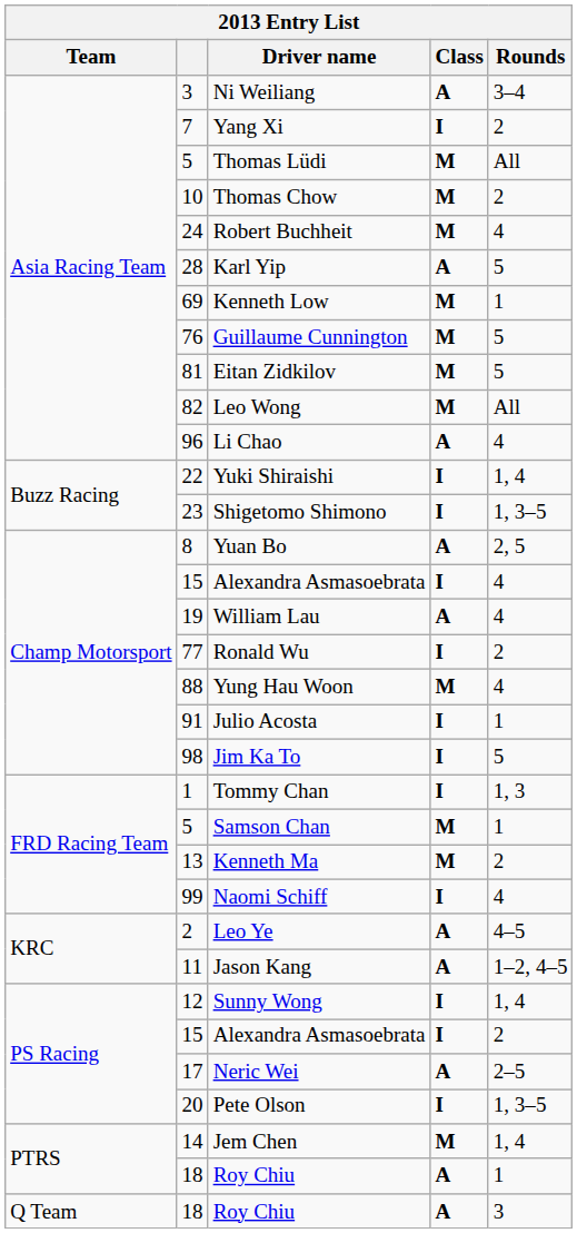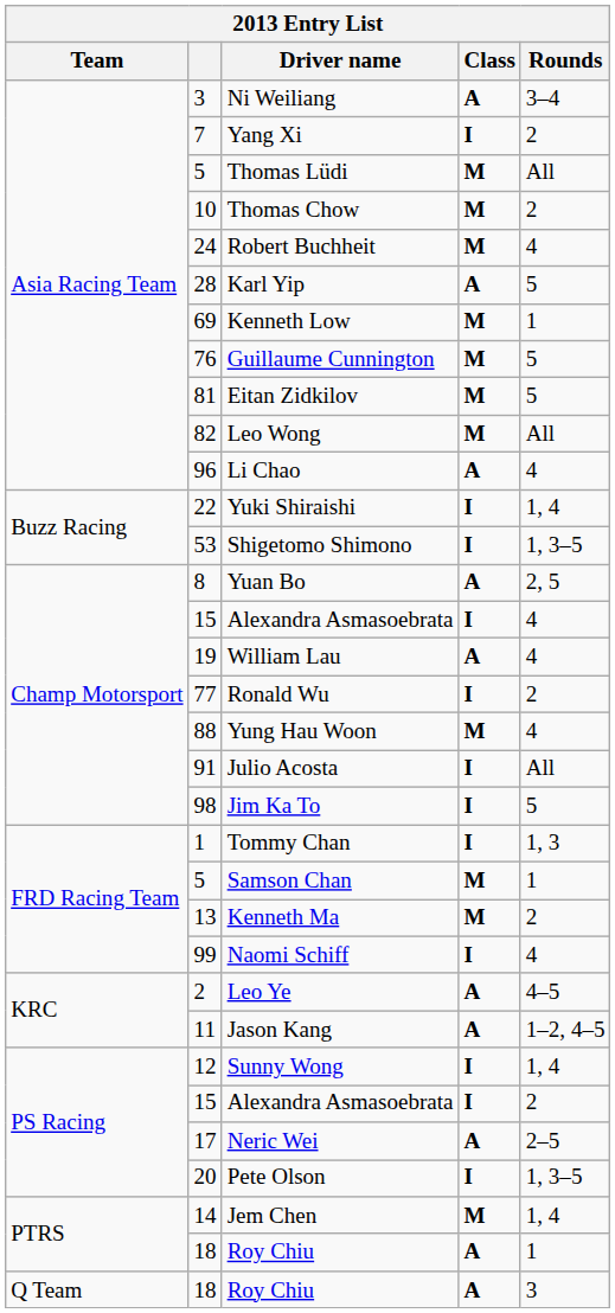Shigetomo Shimono | column 2: 23 -> 53
Julio Acosta | Rounds: 1 -> All
